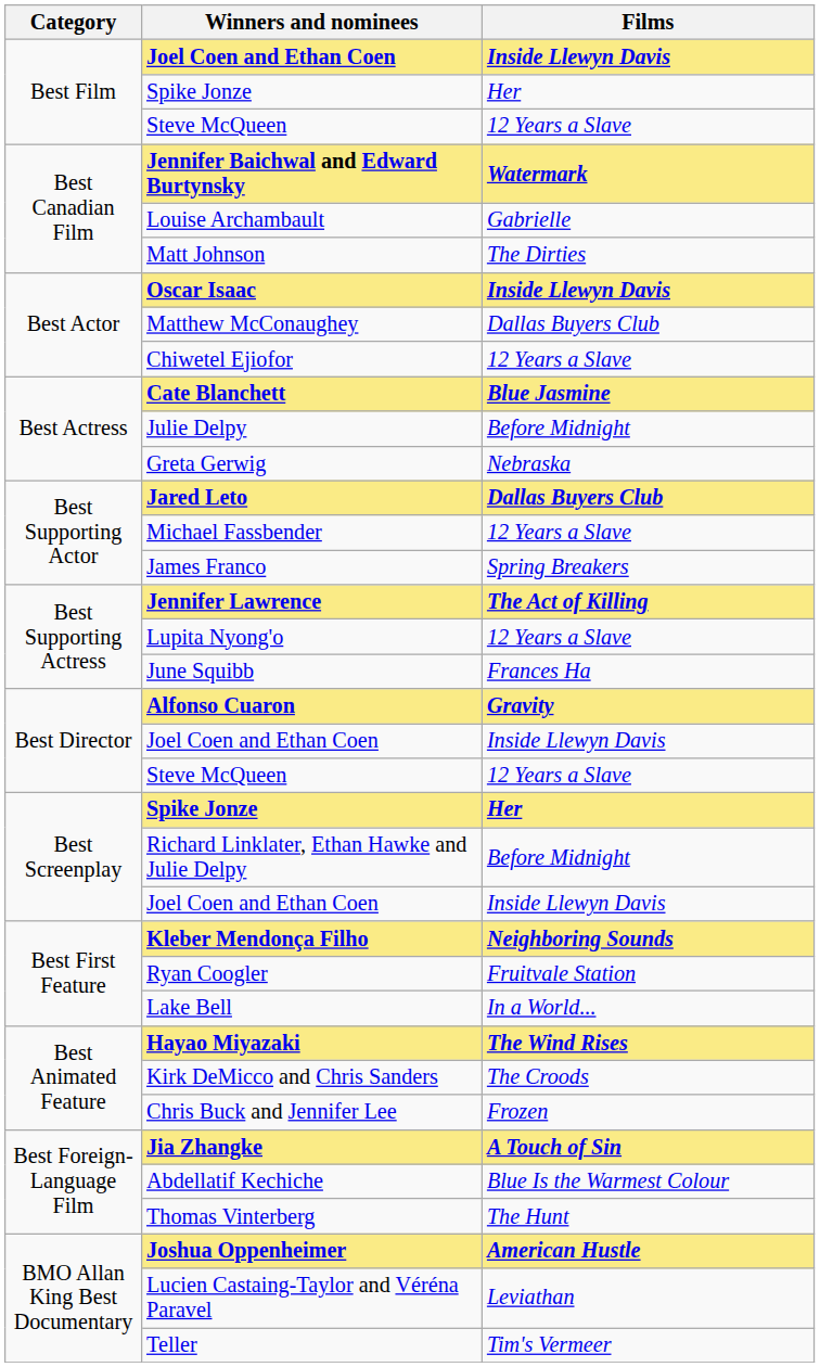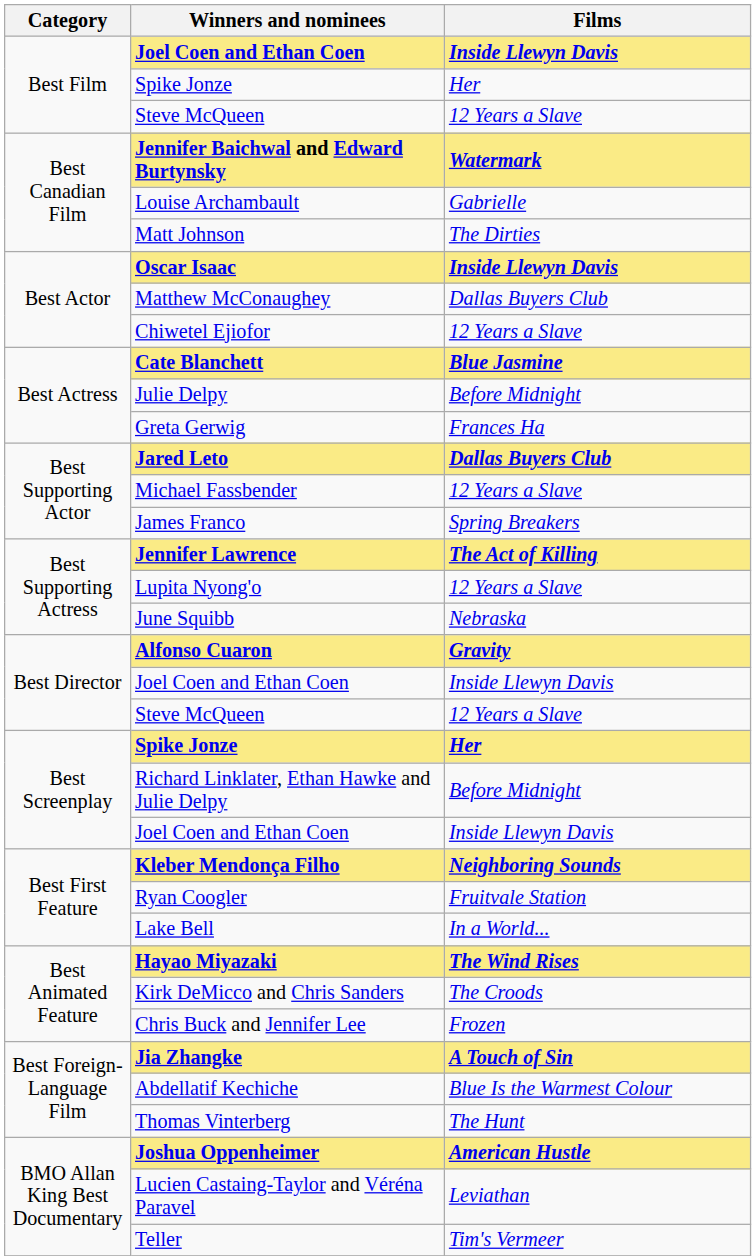Greta Gerwig | Films: Nebraska -> Frances Ha
June Squibb | Films: Frances Ha -> Nebraska
